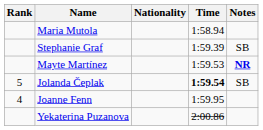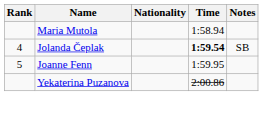- row: Stephanie Graf | 1:59.39 | SB
- row: Mayte Martínez | 1:59.53 | NR
Jolanda Čeplak | Rank: 5 -> 4
Joanne Fenn | Rank: 4 -> 5
